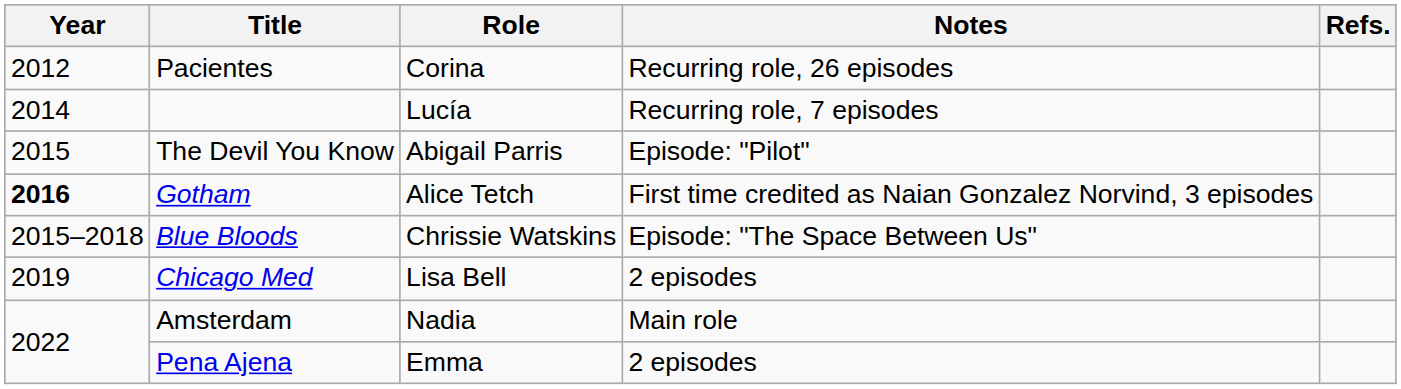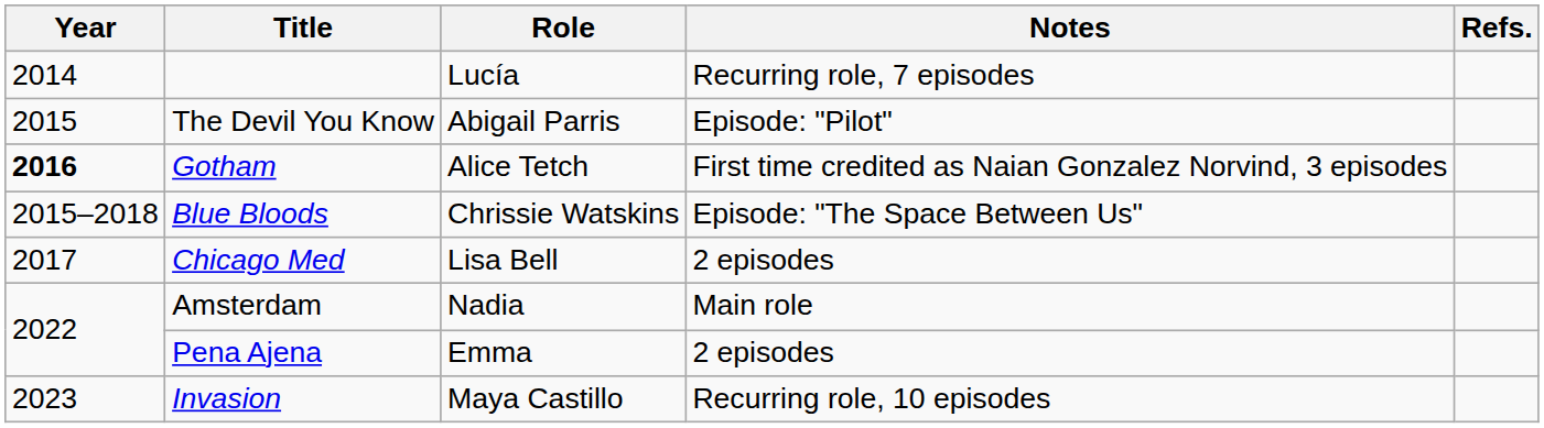- row: 2012 | Pacientes | Corina | Recurring role, 26 episodes
Chicago Med | Year: 2019 -> 2017
+ row: 2023 | Invasion | Maya Castillo | Recurring role, 10 episodes
